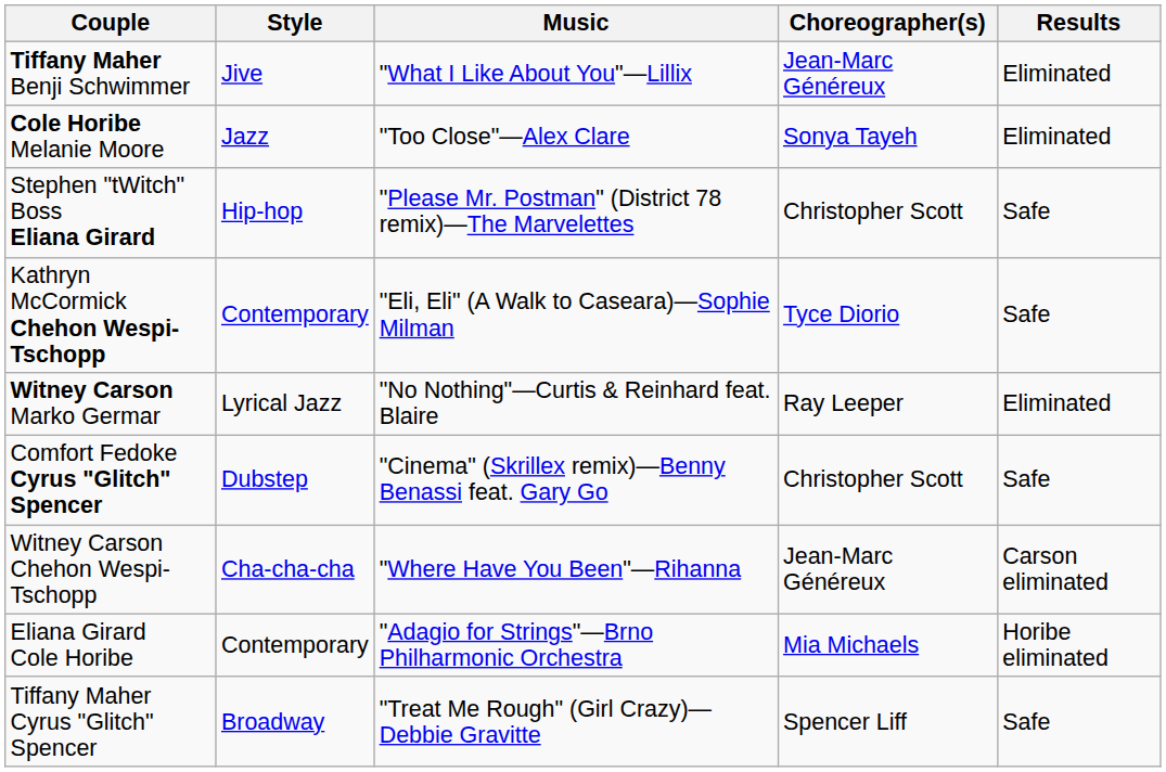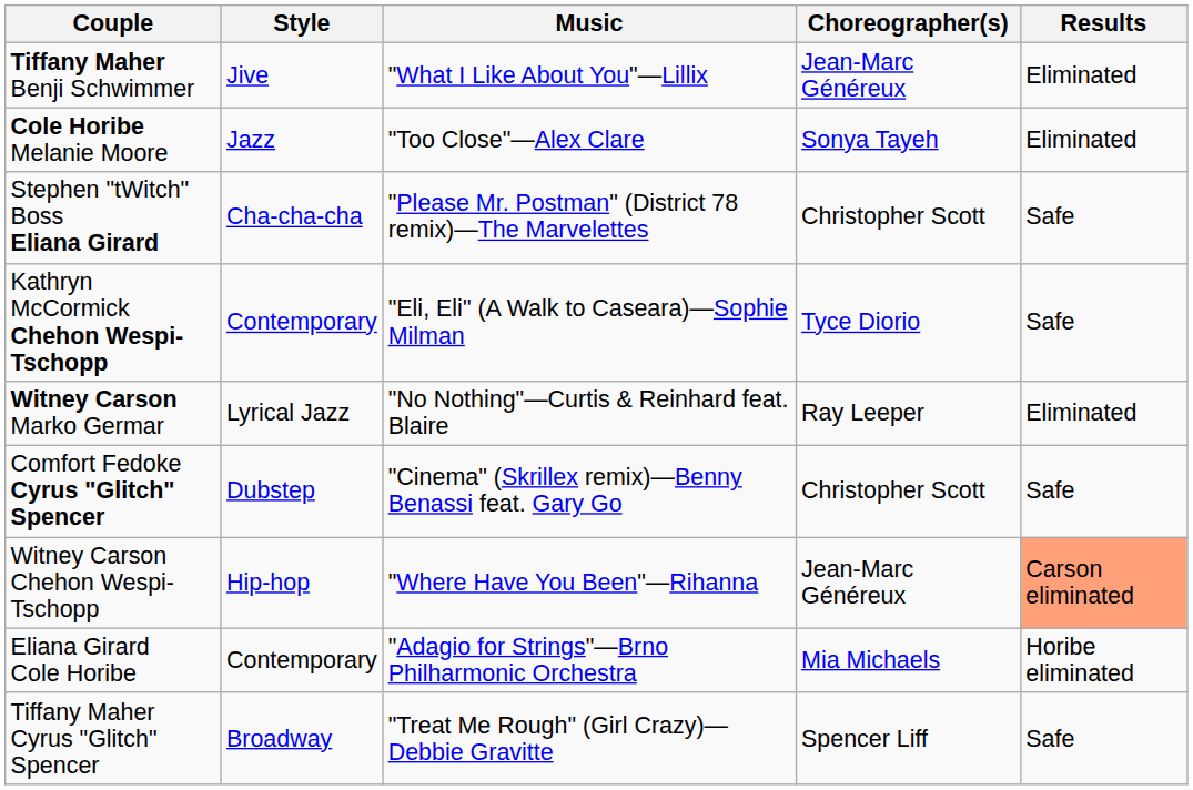Stephen "tWitch" Boss Eliana Girard | Style: Hip-hop -> Cha-cha-cha
Witney Carson Chehon Wespi-Tschopp | Style: Cha-cha-cha -> Hip-hop
Witney Carson Chehon Wespi-Tschopp | Results: no background -> lightsalmon background
